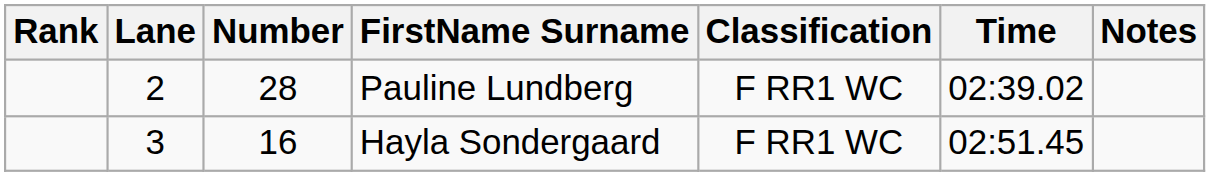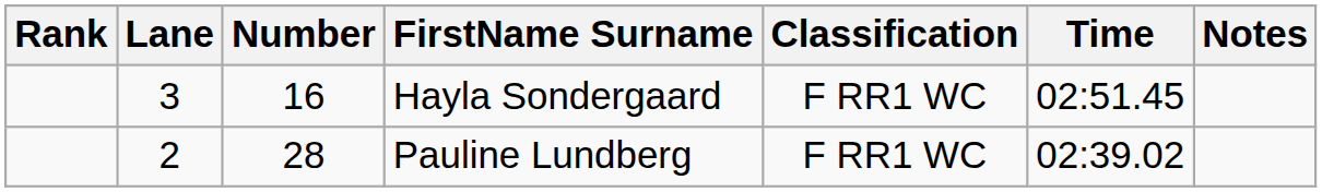rows swapped: Pauline Lundberg <-> Hayla Sondergaard
